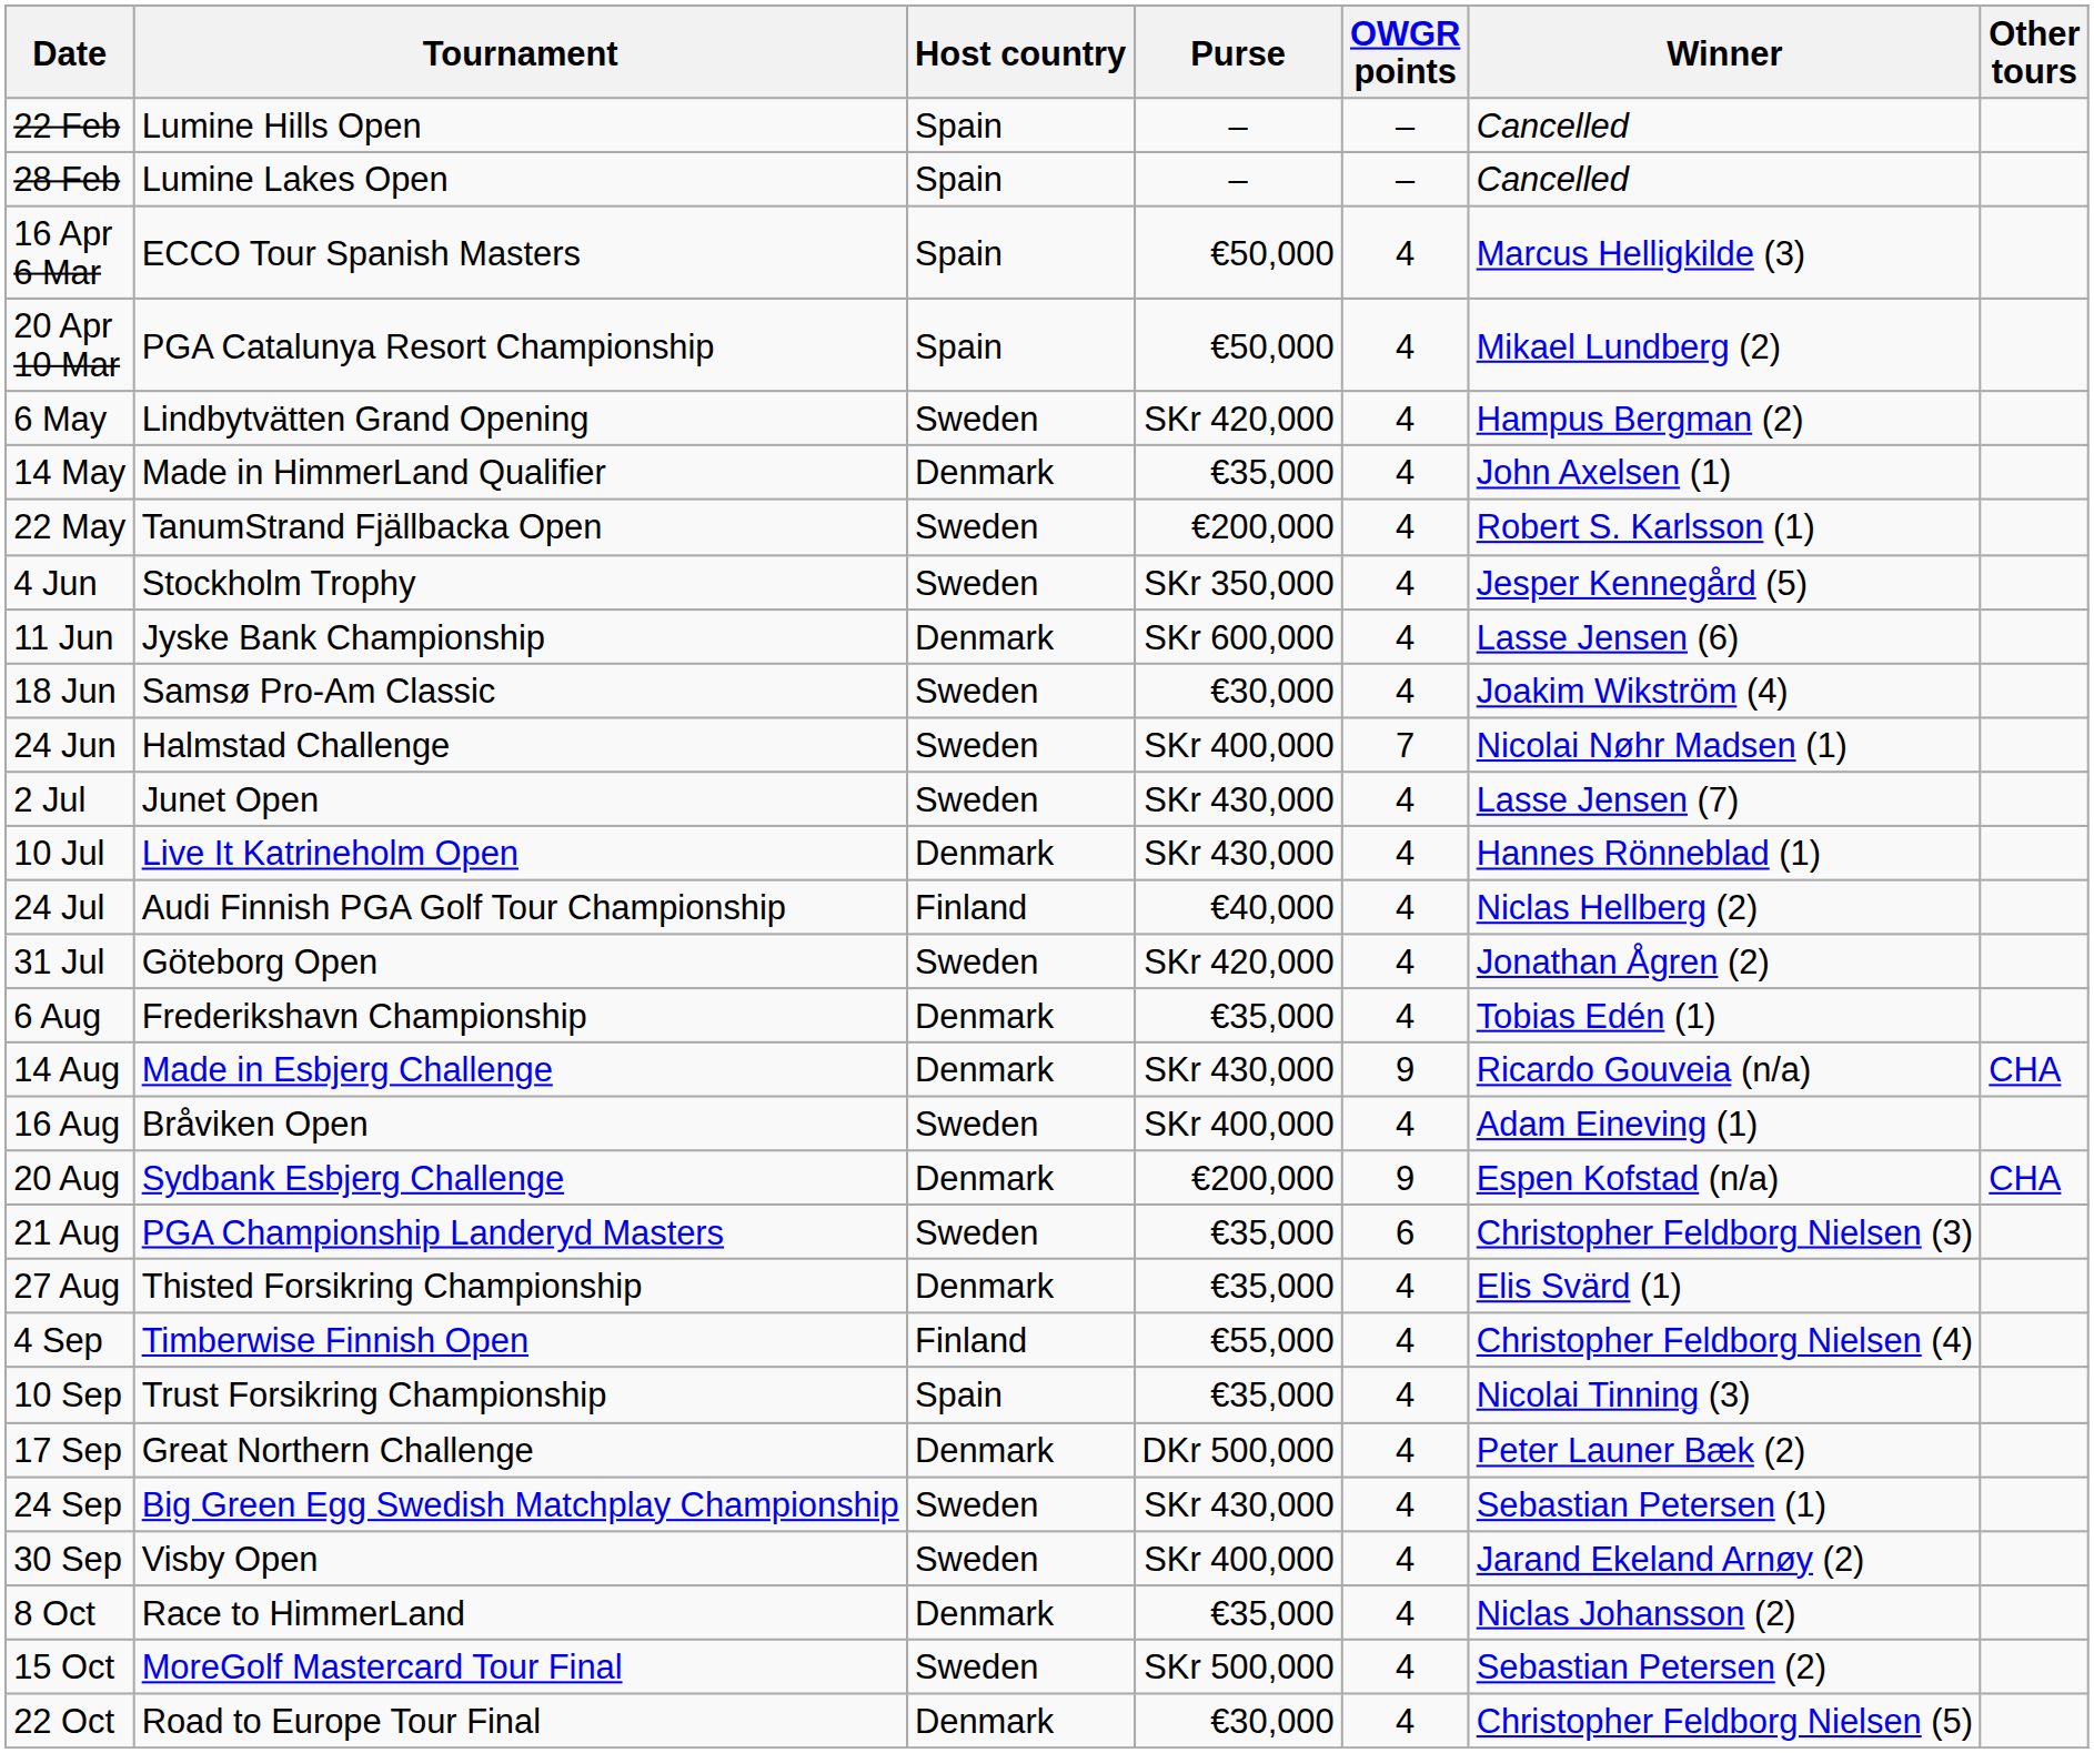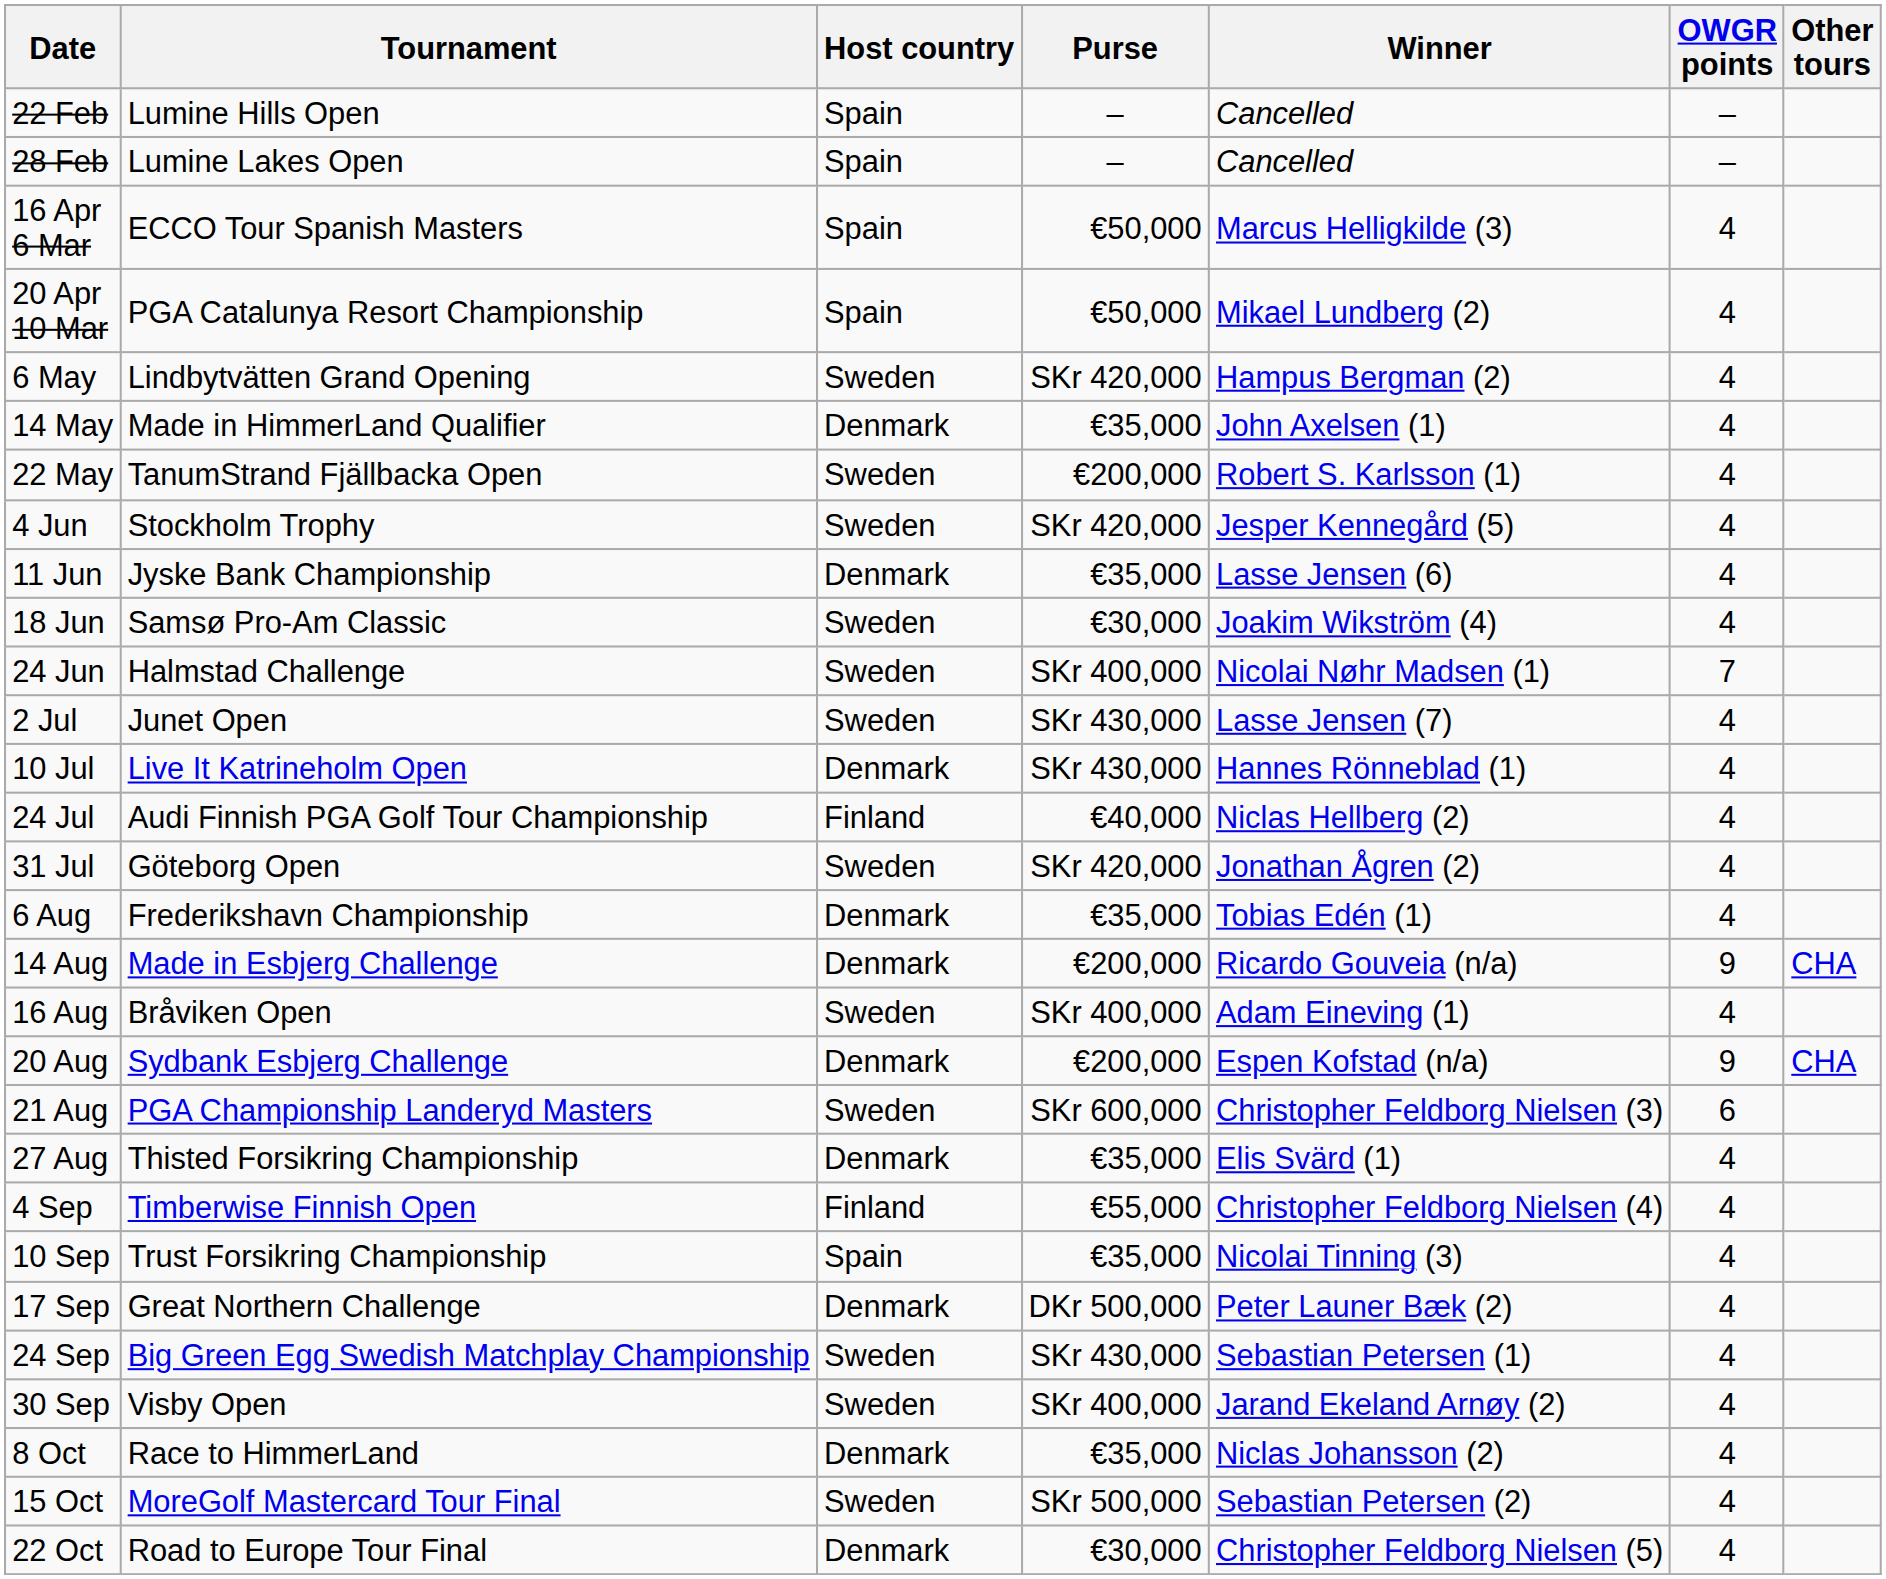columns swapped: Winner <-> OWGR points
4 Jun | Purse: SKr 350,000 -> SKr 420,000
11 Jun | Purse: SKr 600,000 -> €35,000
14 Aug | Purse: SKr 430,000 -> €200,000
21 Aug | Purse: €35,000 -> SKr 600,000
